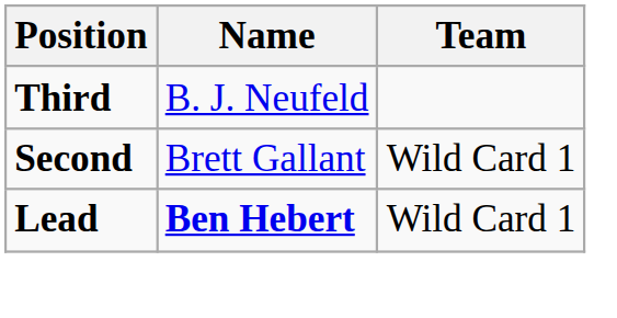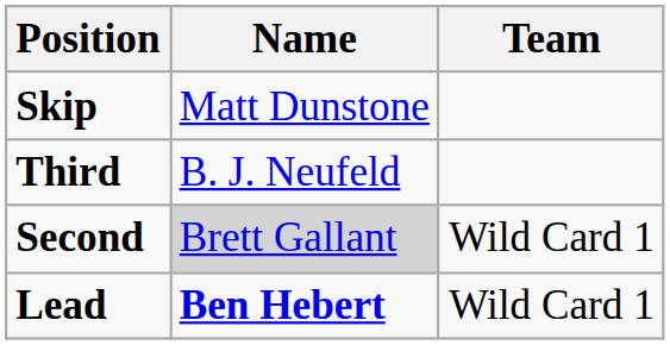+ row: Skip | Matt Dunstone
Second | Name: no background -> lightgrey background
